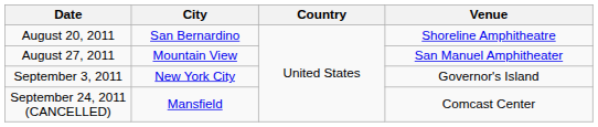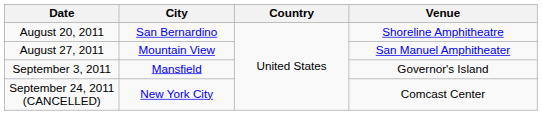September 3, 2011 | City: New York City -> Mansfield
September 24, 2011 (CANCELLED) | City: Mansfield -> New York City
